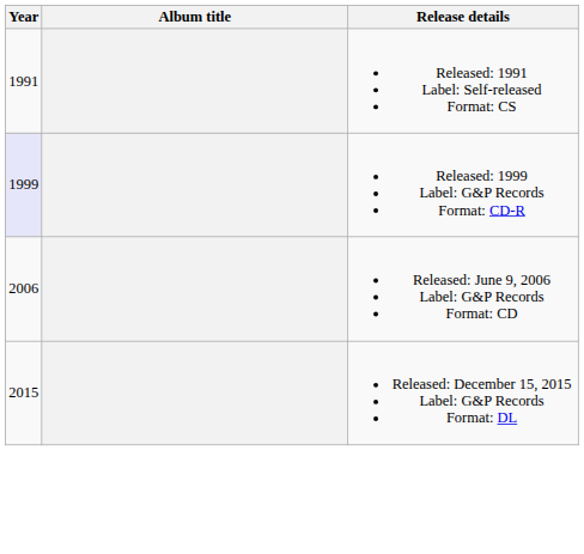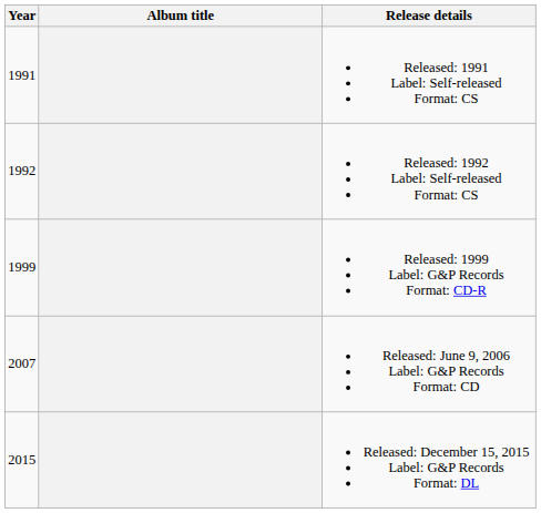+ row: 1992 | Released: 1992 Label: Self-released Format: CS
Released: 1999 Label: G&P Records Format: CD-R | Year: lavender background -> no background
Released: June 9, 2006 Label: G&P Records Format: CD | Year: 2006 -> 2007
